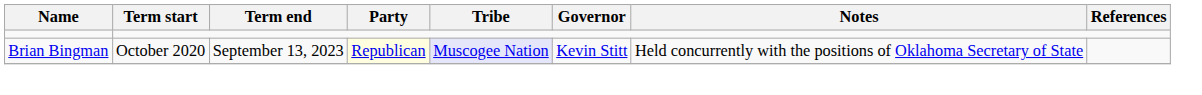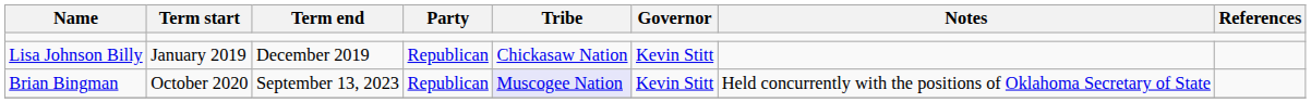+ row: Lisa Johnson Billy | January 2019 | December 2019 | Republican | Chickasaw Nation | Kevin Stitt
Brian Bingman | Party: lightyellow background -> no background
